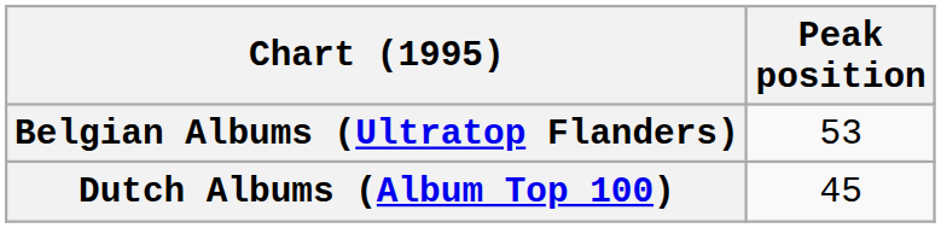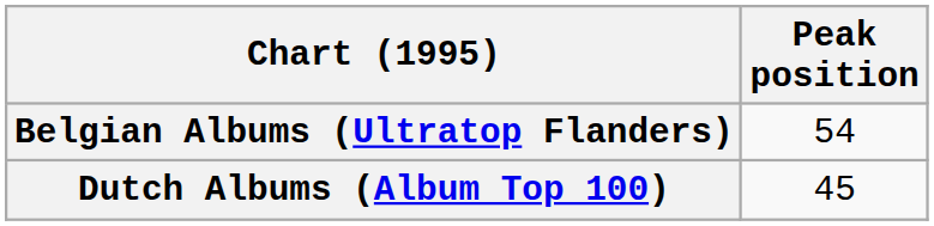Belgian Albums (Ultratop Flanders) | Peak position: 53 -> 54
